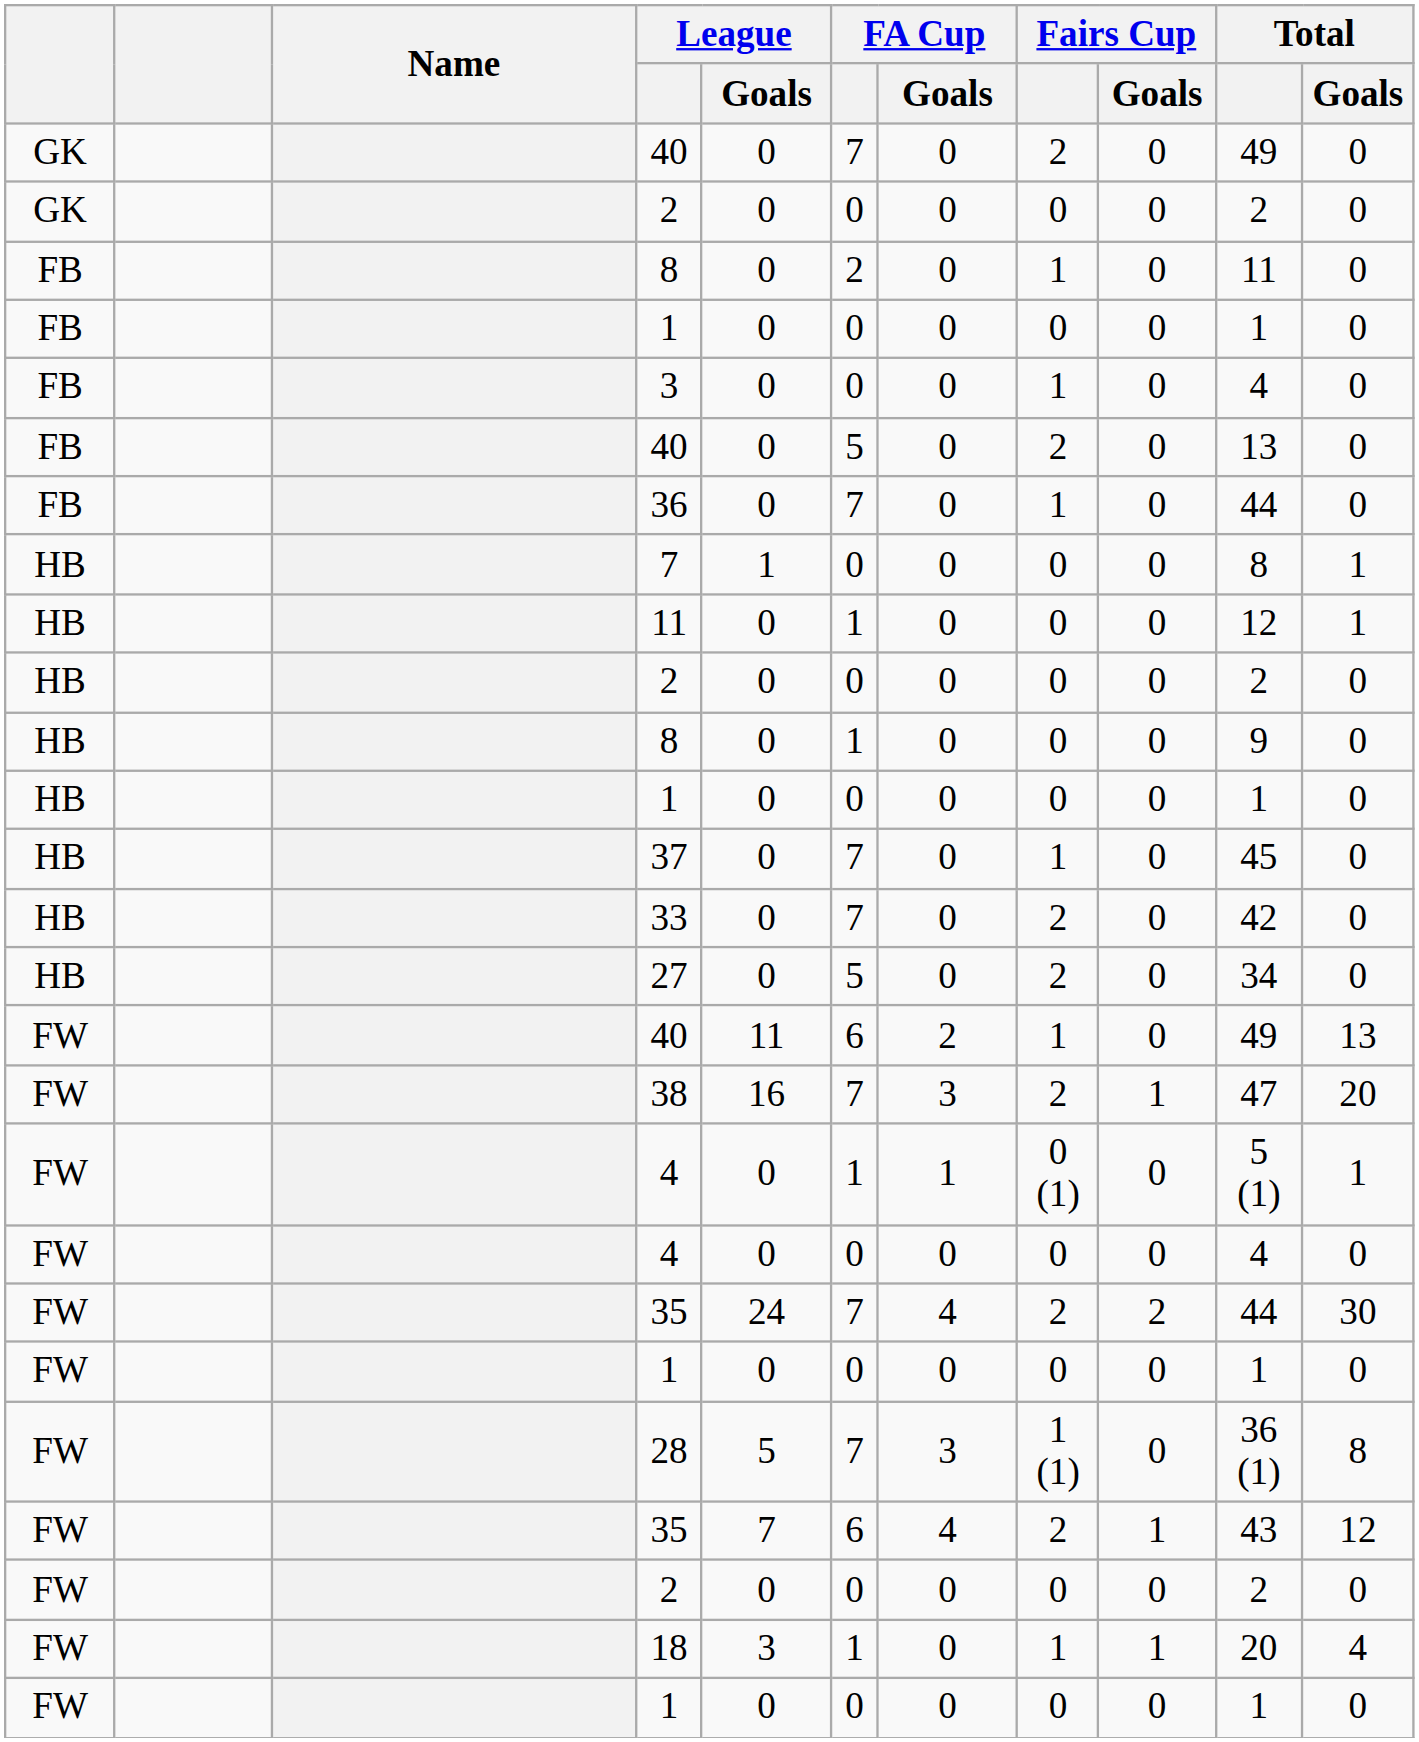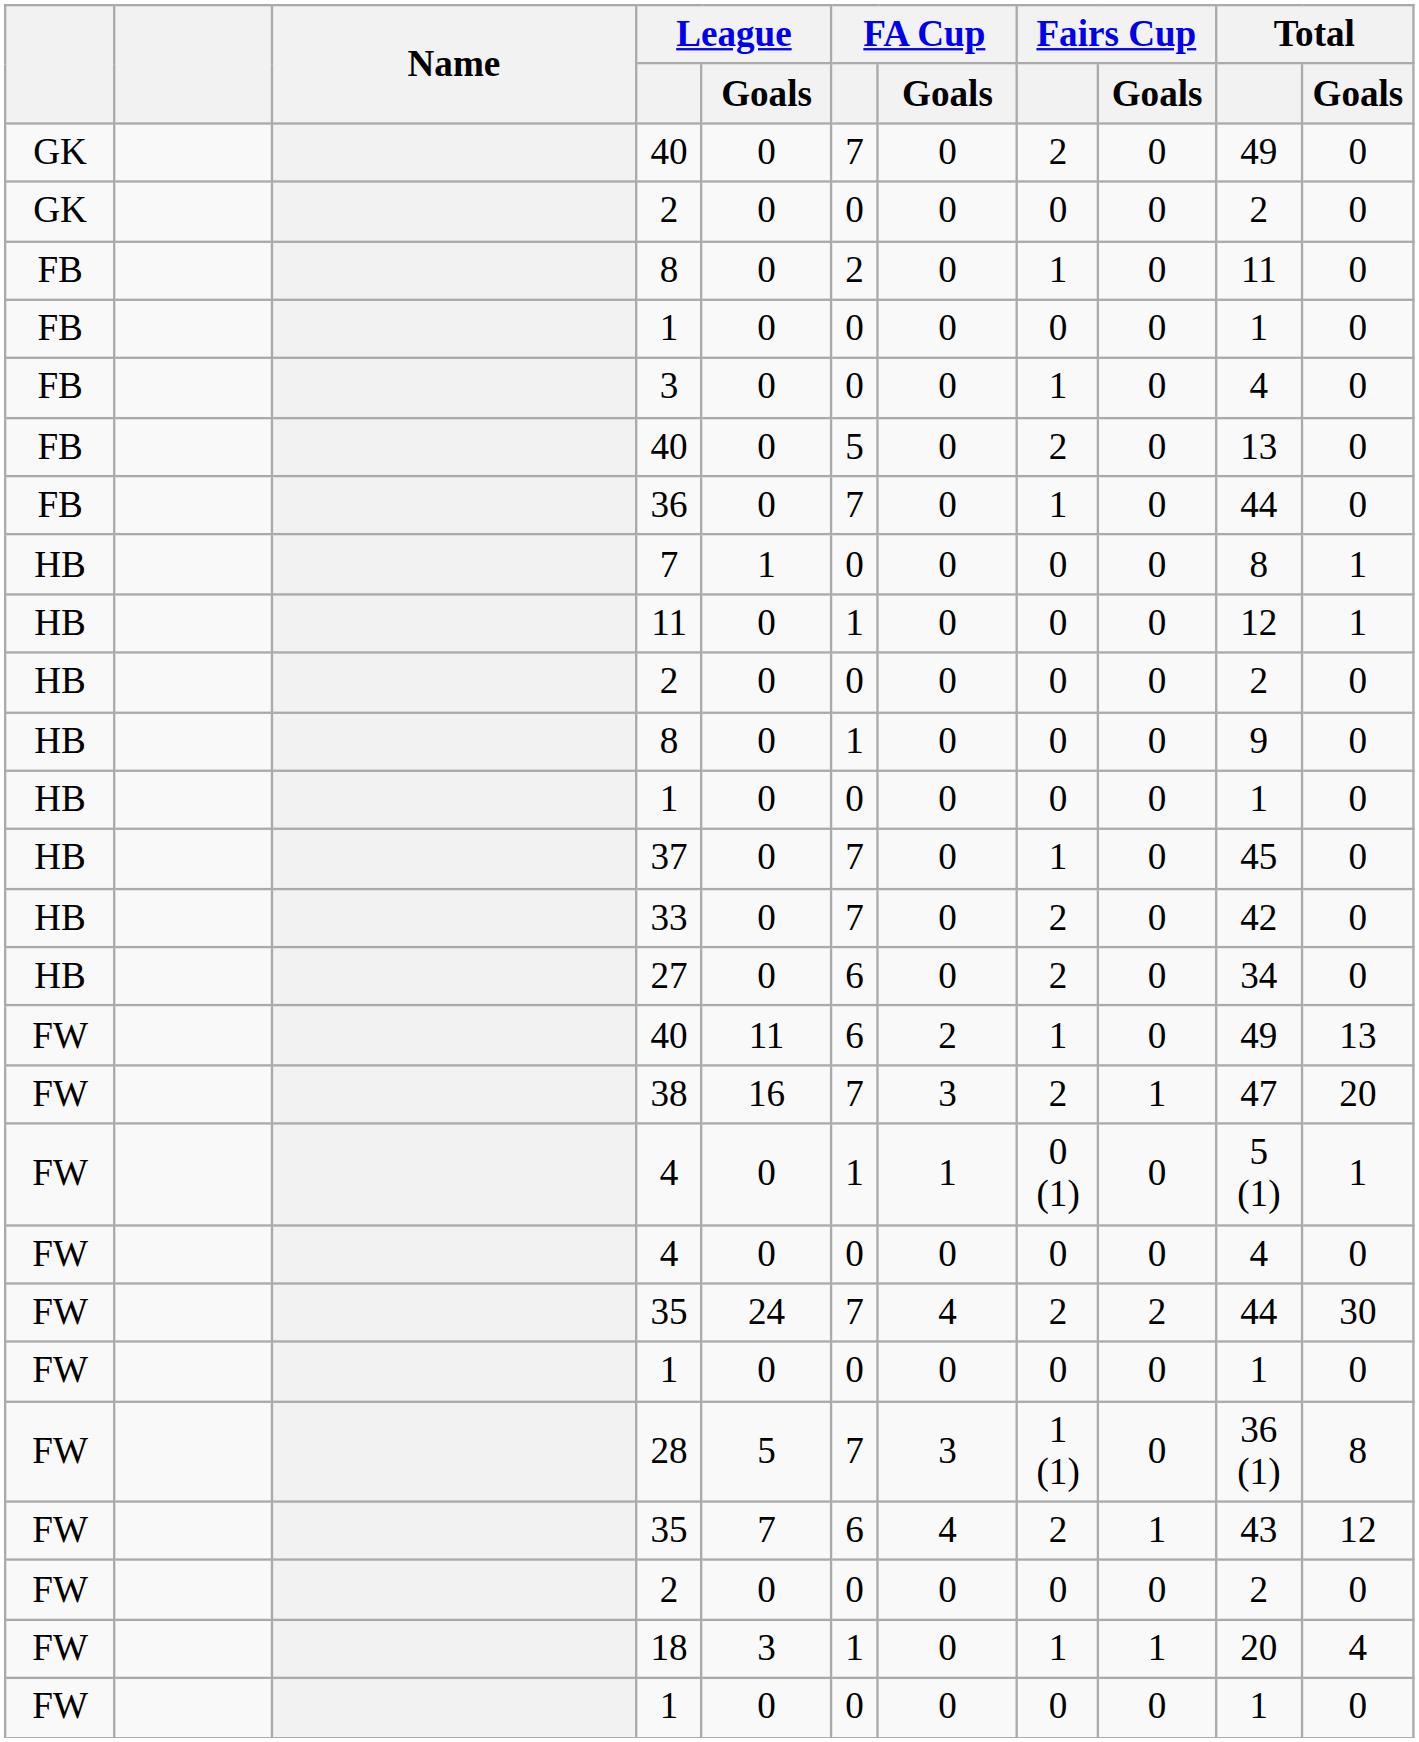27 | FA Cup: 5 -> 6
